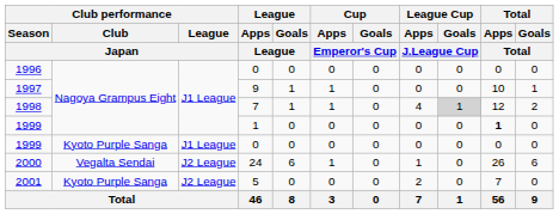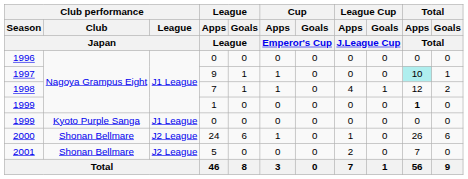1997 | Total / Apps / Total: no background -> paleturquoise background
1998 | League Cup / Goals / J.League Cup: lightgrey background -> no background
2000 | Club performance / Club / Japan: Vegalta Sendai -> Shonan Bellmare
2001 | Club performance / Club / Japan: Kyoto Purple Sanga -> Shonan Bellmare
